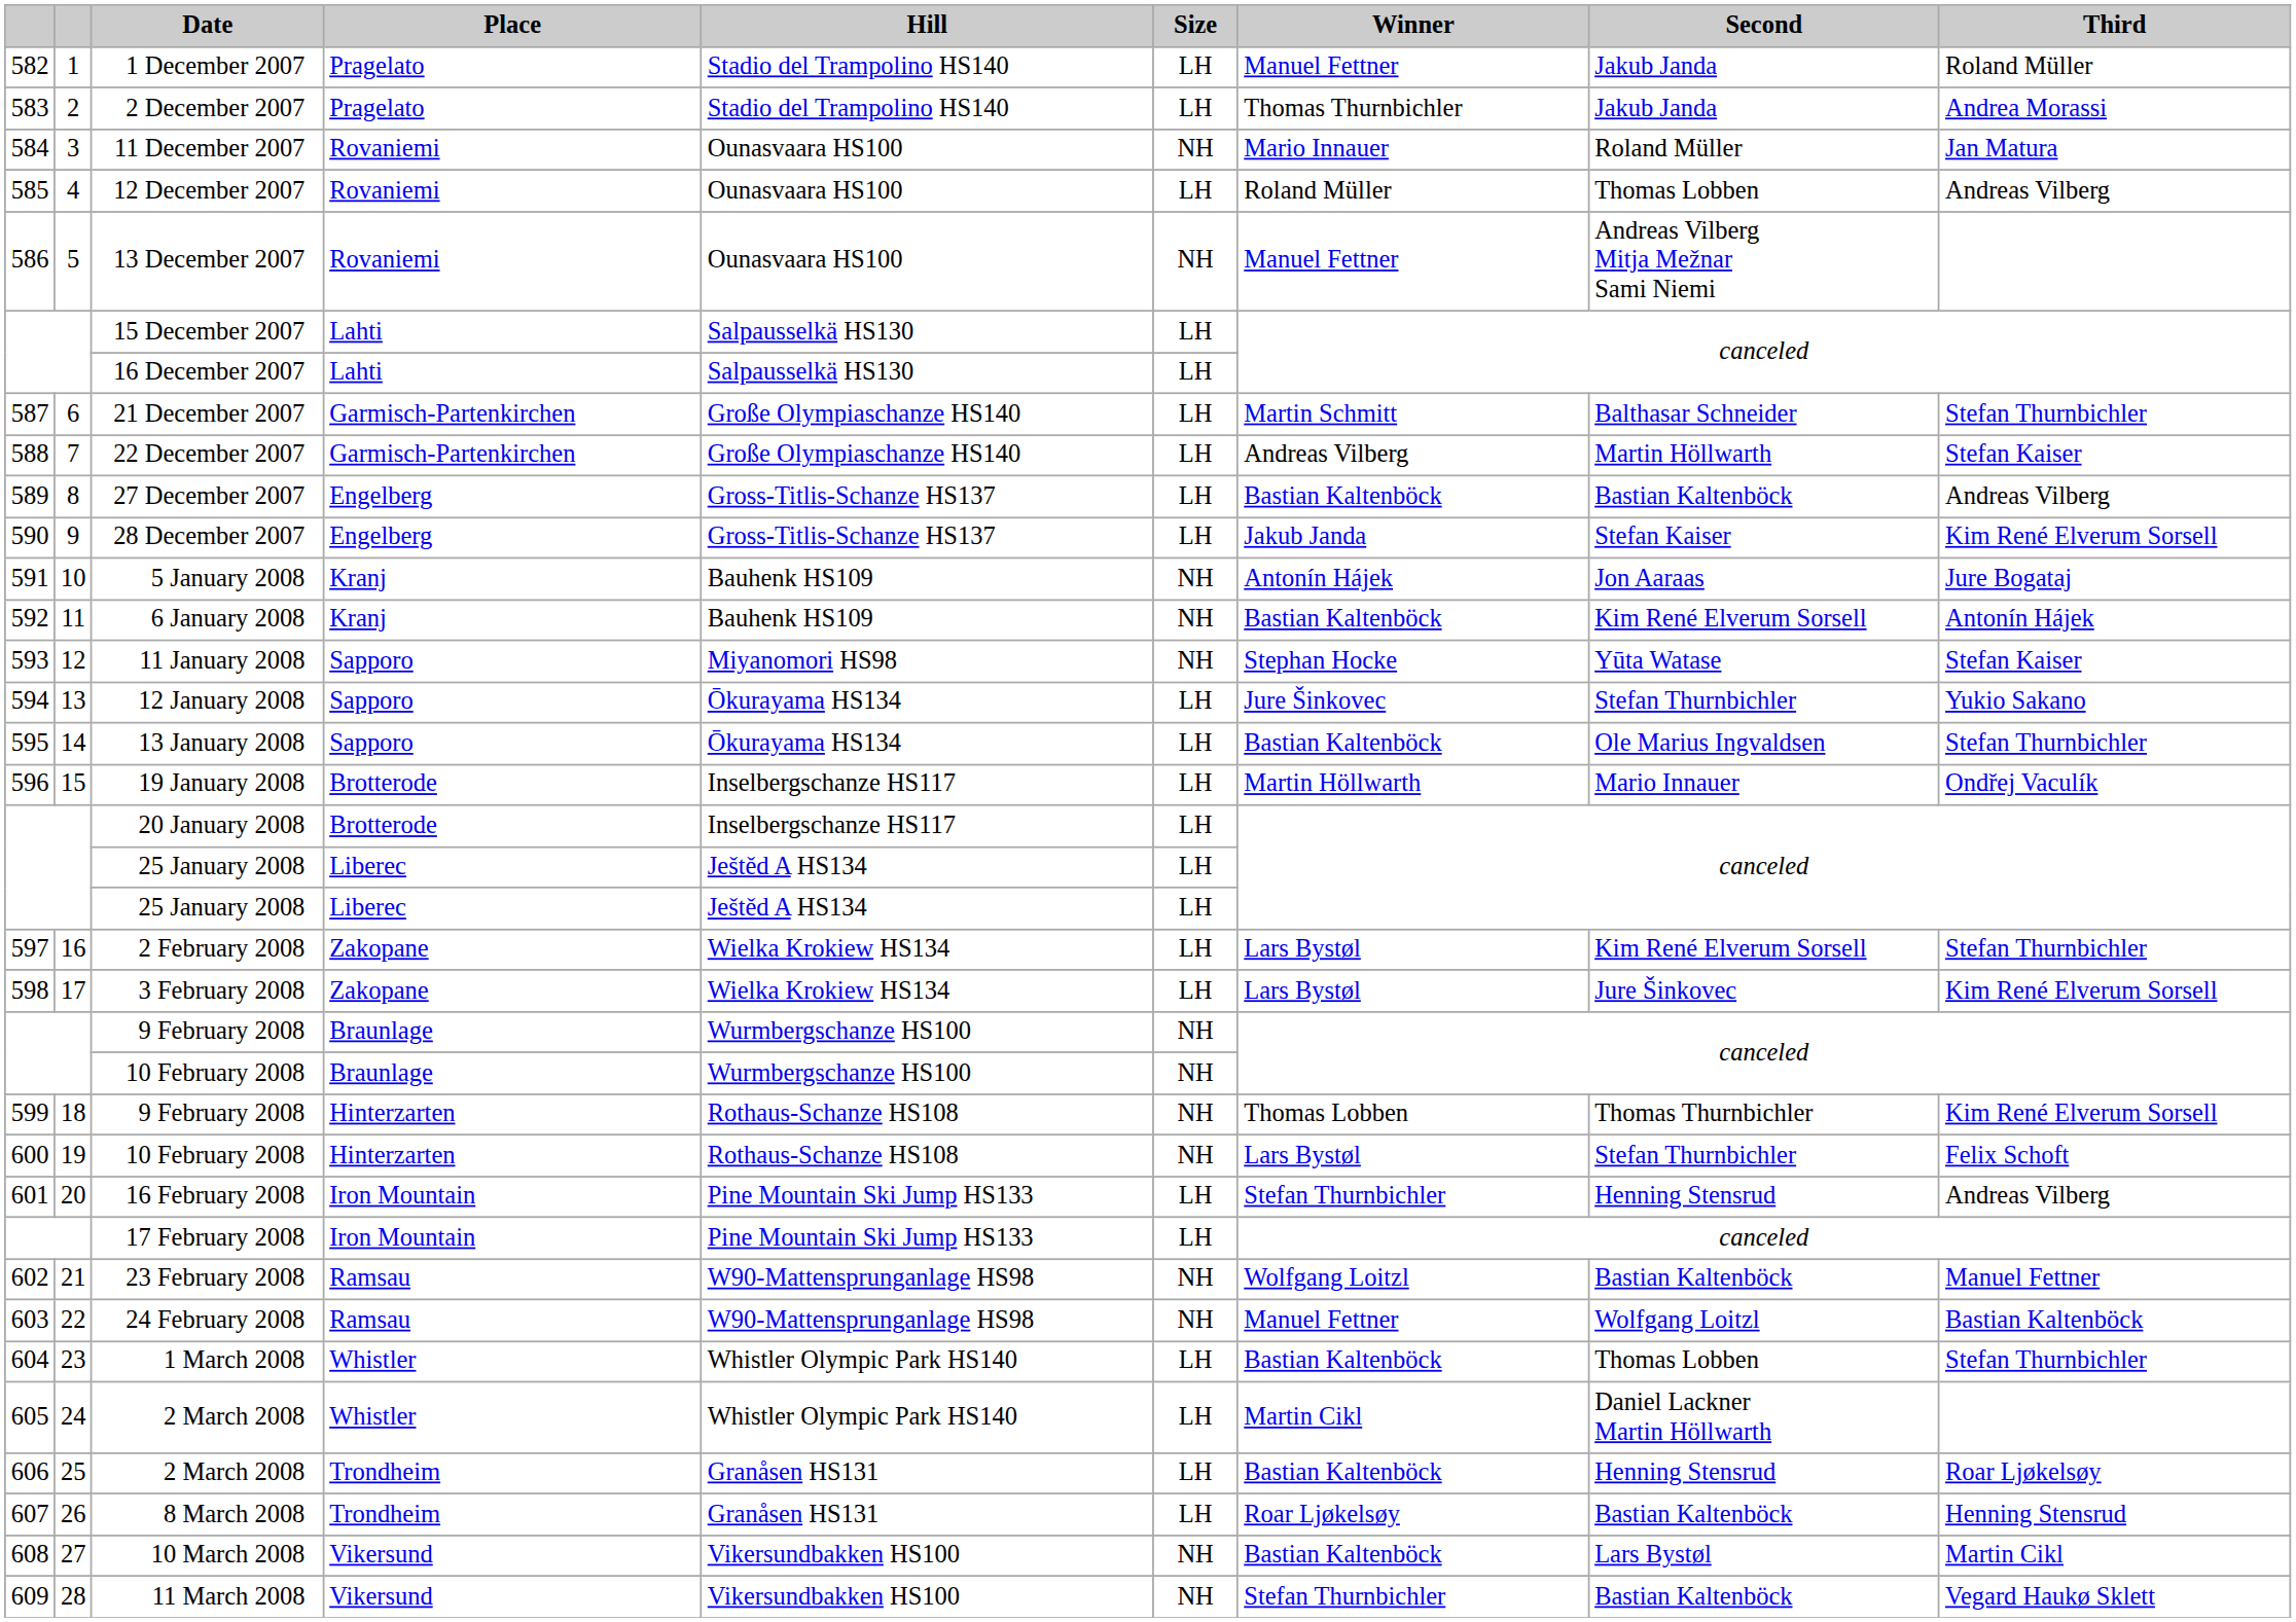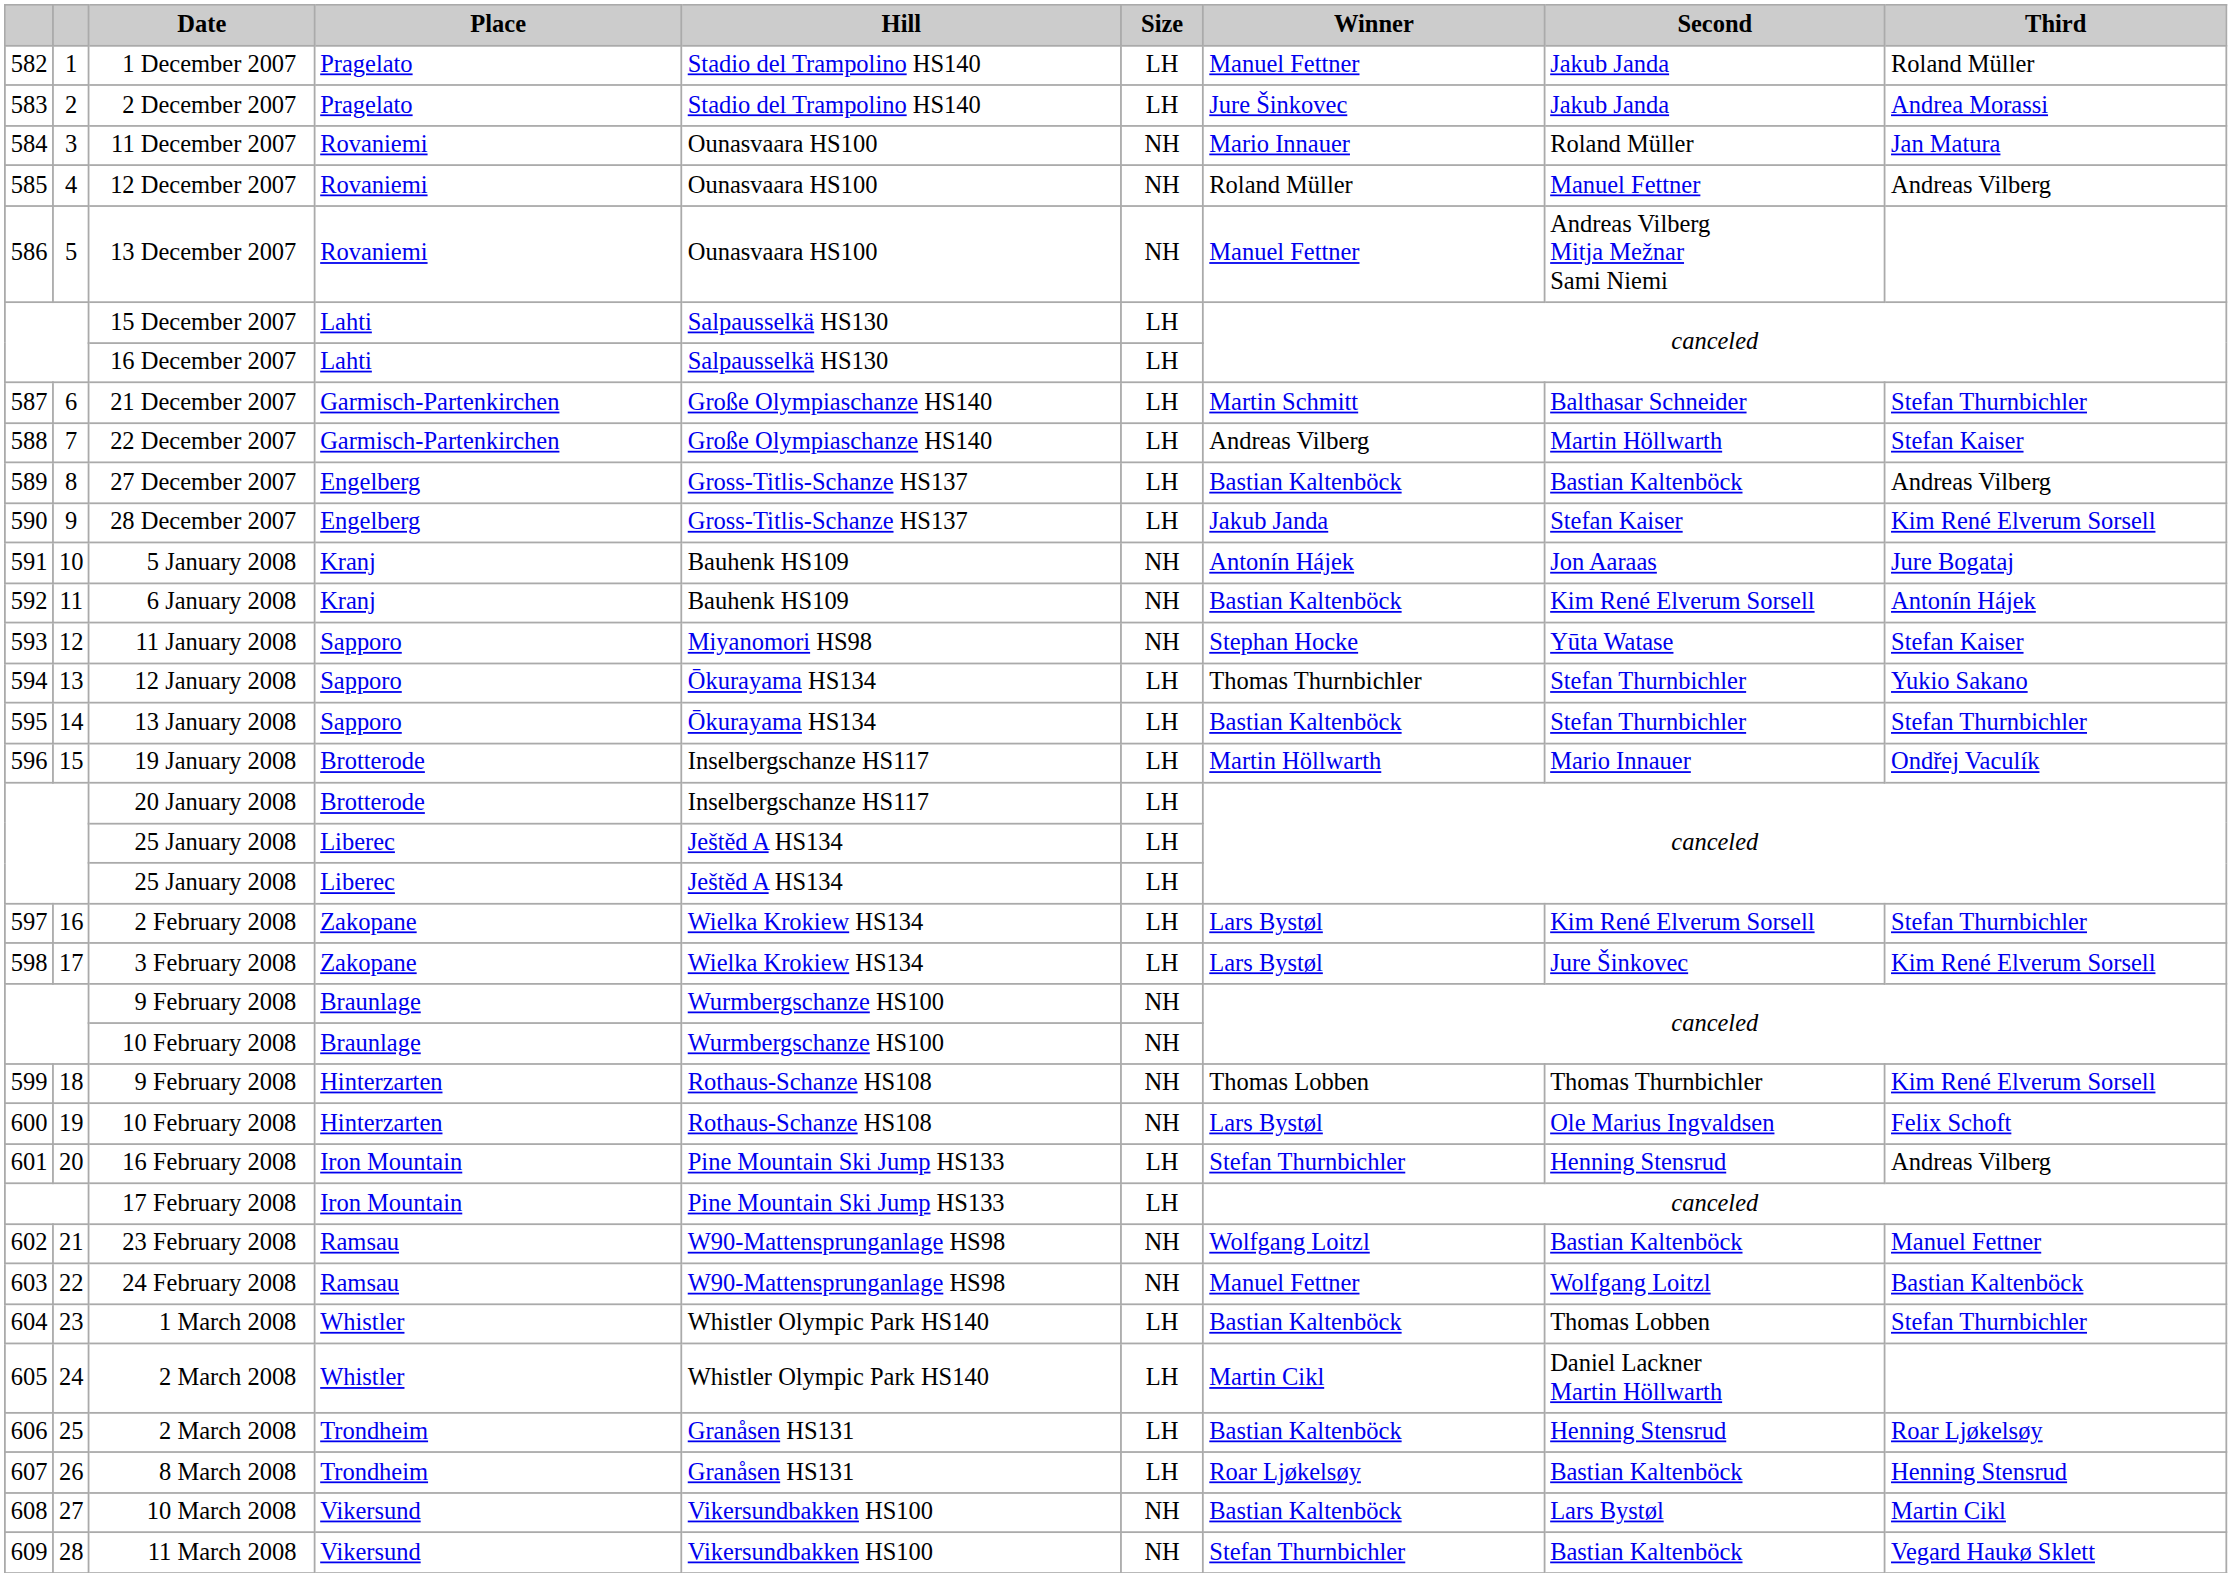2 December 2007 | Winner: Thomas Thurnbichler -> Jure Šinkovec
12 December 2007 | Size: LH -> NH
12 December 2007 | Second: Thomas Lobben -> Manuel Fettner
12 January 2008 | Winner: Jure Šinkovec -> Thomas Thurnbichler
13 January 2008 | Second: Ole Marius Ingvaldsen -> Stefan Thurnbichler
600 / 10 February 2008 | Second: Stefan Thurnbichler -> Ole Marius Ingvaldsen
